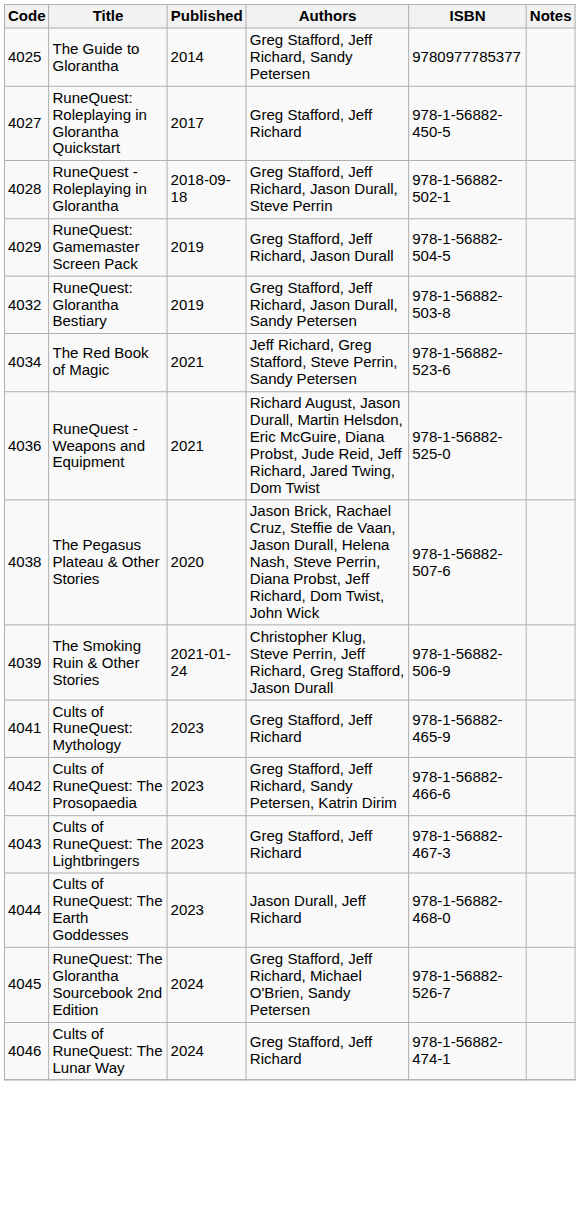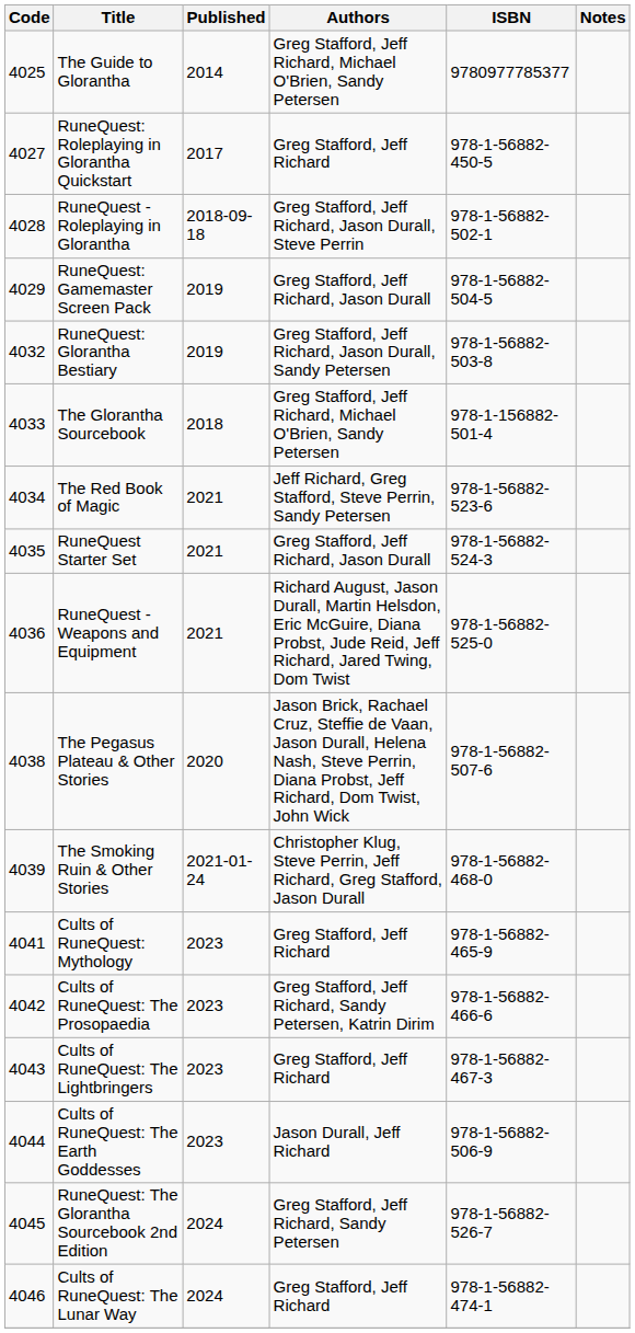The Guide to Glorantha | Authors: Greg Stafford, Jeff Richard, Sandy Petersen -> Greg Stafford, Jeff Richard, Michael O'Brien, Sandy Petersen
+ row: 4033 | The Glorantha Sourcebook | 2018 | Greg Stafford, Jeff Richard, Michael O'Brien, Sandy Petersen | 978-1-156882-501-4
+ row: 4035 | RuneQuest Starter Set | 2021 | Greg Stafford, Jeff Richard, Jason Durall | 978-1-56882-524-3
The Smoking Ruin & Other Stories | ISBN: 978-1-56882-506-9 -> 978-1-56882-468-0
Cults of RuneQuest: The Earth Goddesses | ISBN: 978-1-56882-468-0 -> 978-1-56882-506-9
RuneQuest: The Glorantha Sourcebook 2nd Edition | Authors: Greg Stafford, Jeff Richard, Michael O'Brien, Sandy Petersen -> Greg Stafford, Jeff Richard, Sandy Petersen
